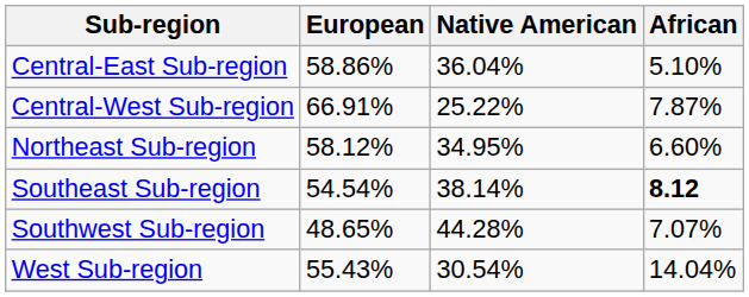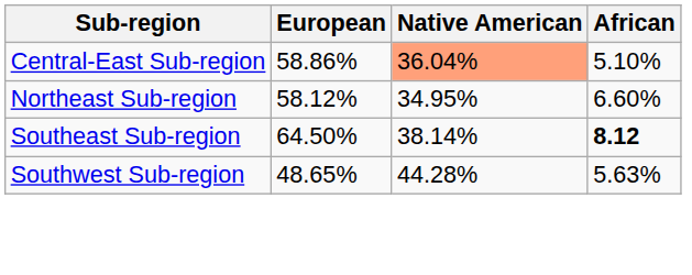Central-East Sub-region | Native American: no background -> lightsalmon background
- row: Central-West Sub-region | 66.91% | 25.22% | 7.87%
Southeast Sub-region | European: 54.54% -> 64.50%
Southwest Sub-region | African: 7.07% -> 5.63%
- row: West Sub-region | 55.43% | 30.54% | 14.04%
